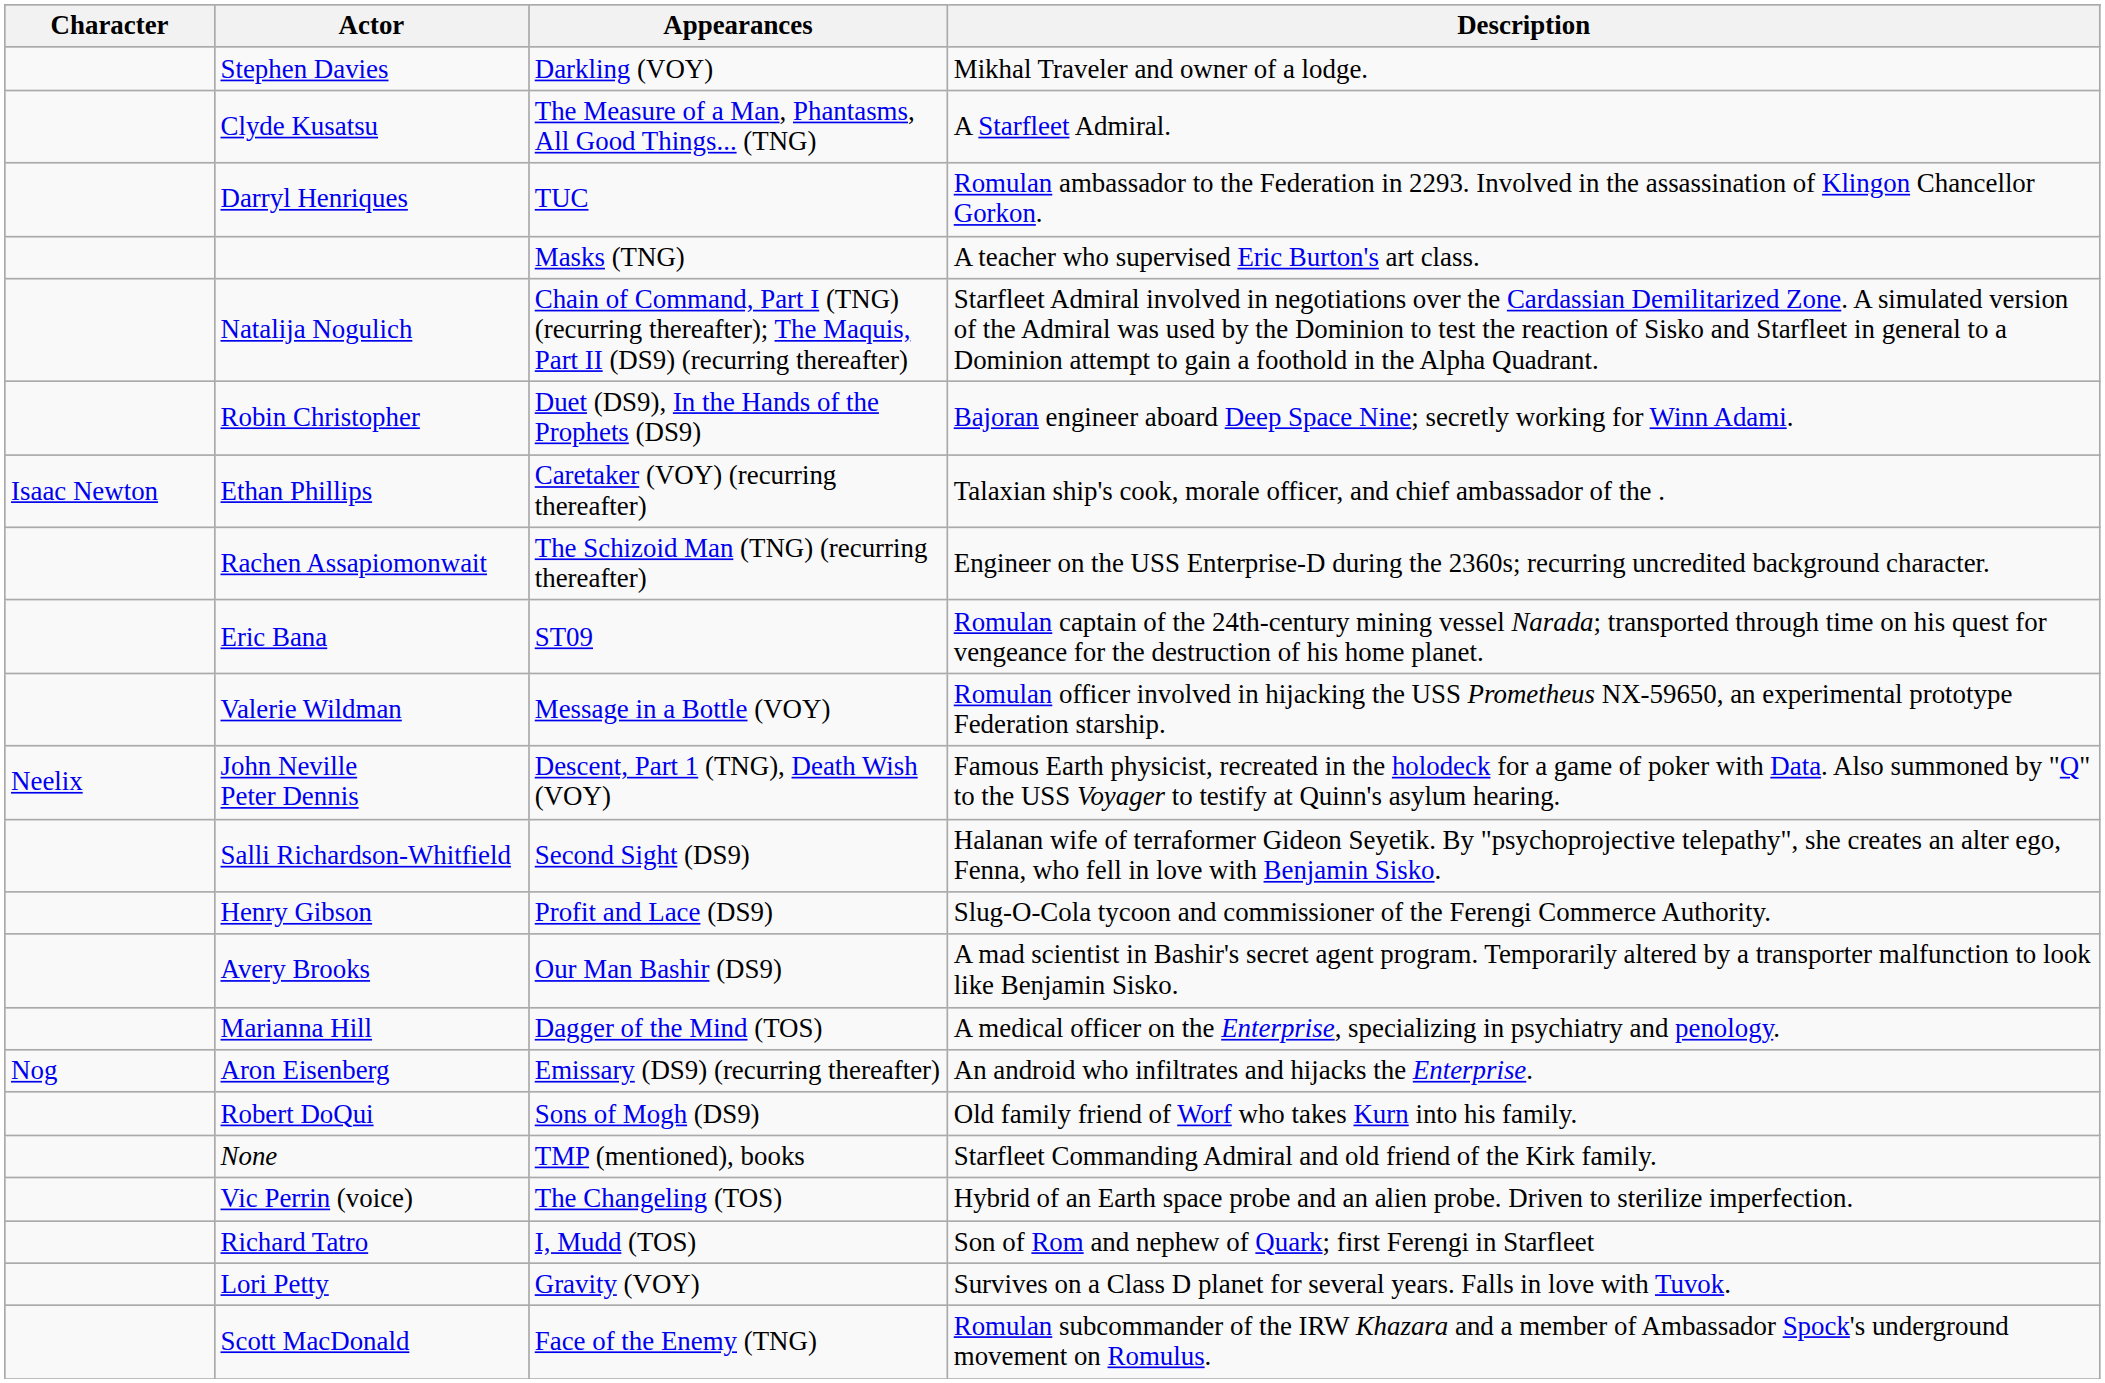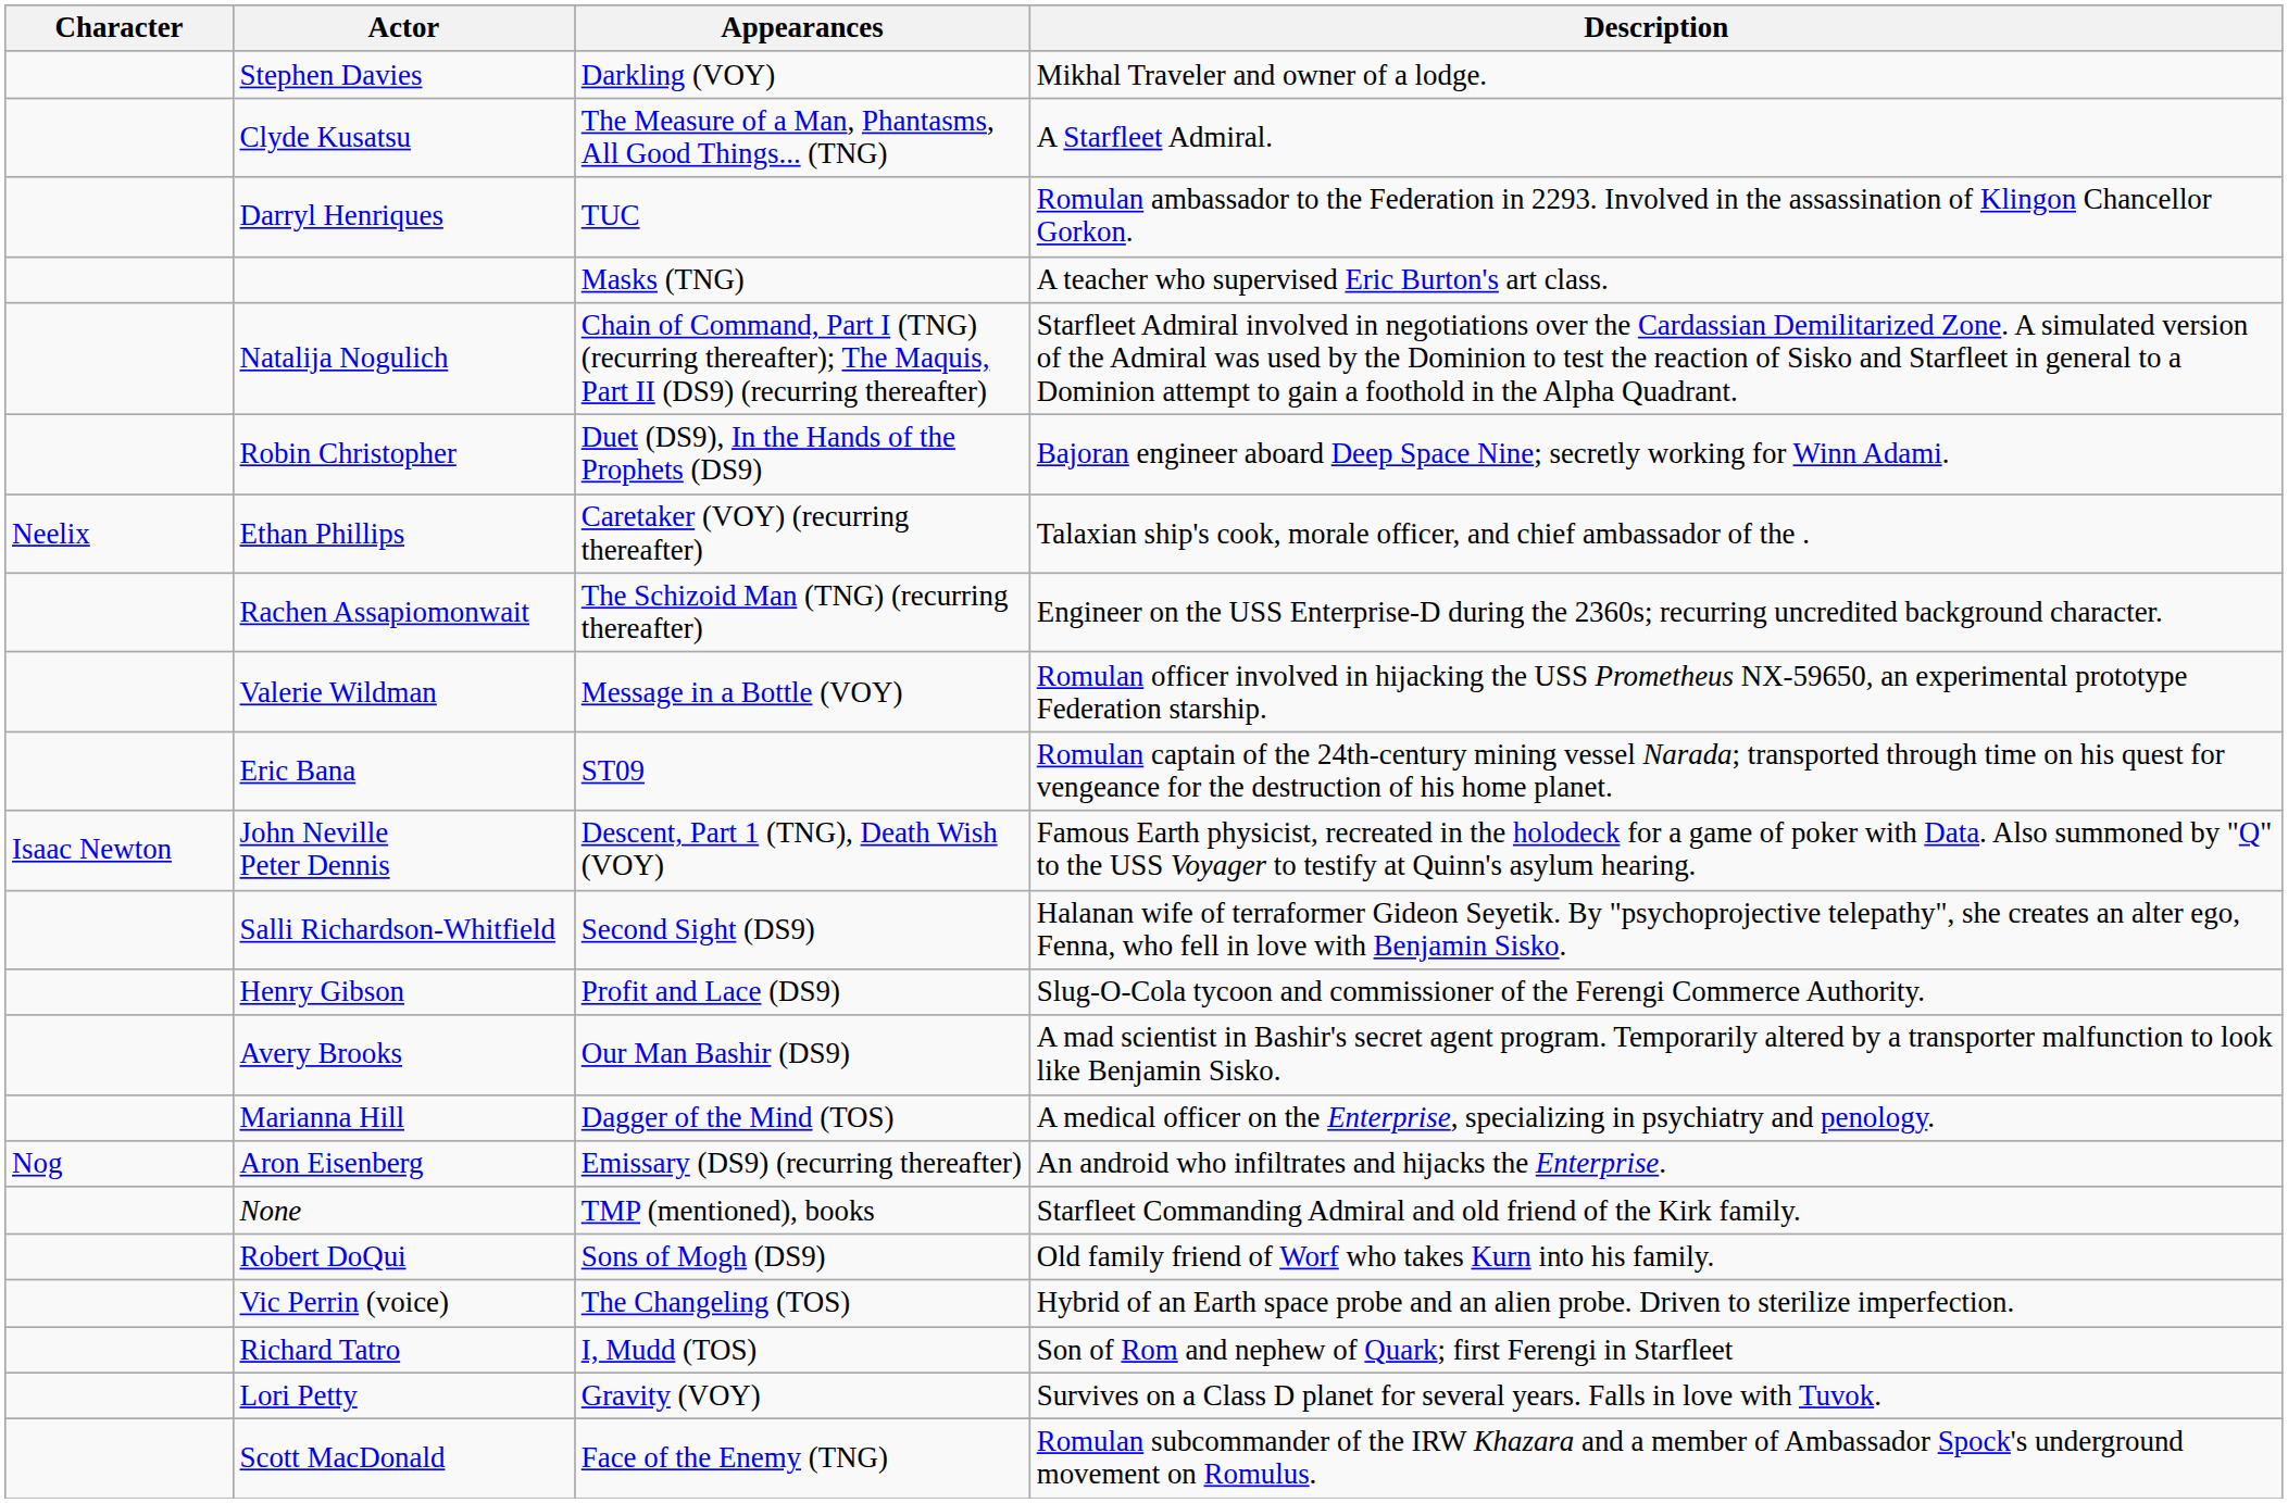Ethan Phillips | Character: Isaac Newton -> Neelix
rows swapped: Eric Bana <-> Valerie Wildman
John Neville Peter Dennis | Character: Neelix -> Isaac Newton
rows swapped: Robert DoQui <-> None
